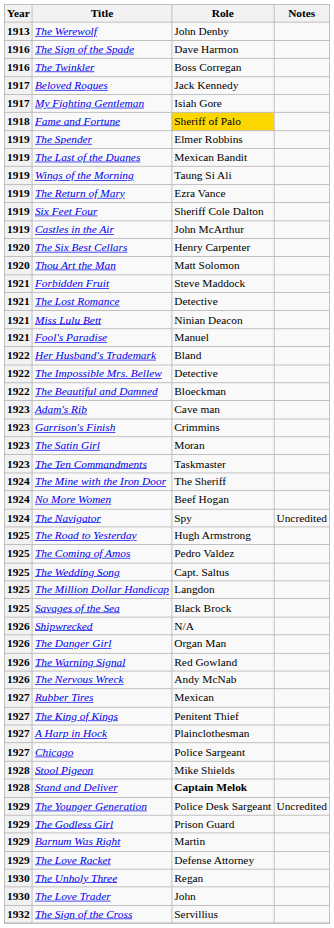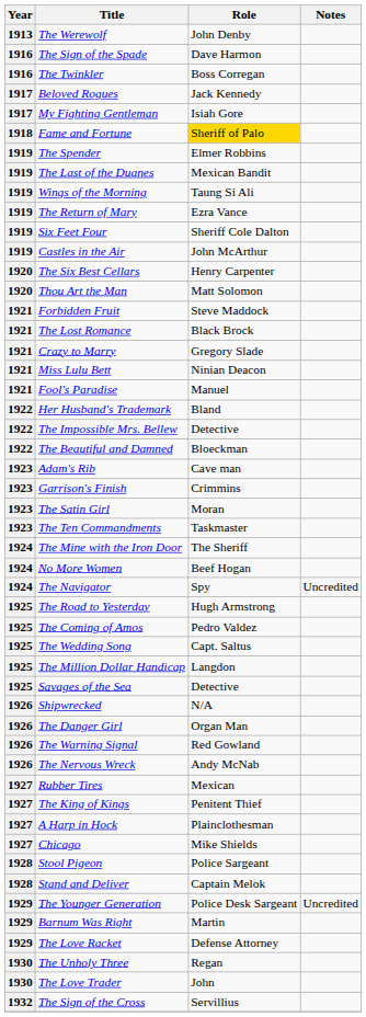The Lost Romance | Role: Detective -> Black Brock
+ row: 1921 | Crazy to Marry | Gregory Slade
Savages of the Sea | Role: Black Brock -> Detective
Chicago | Role: Police Sargeant -> Mike Shields
Stool Pigeon | Role: Mike Shields -> Police Sargeant
Stand and Deliver | Role: bold -> normal
- row: 1929 | The Godless Girl | Prison Guard
